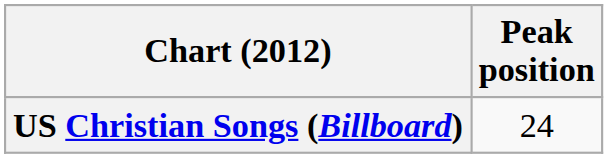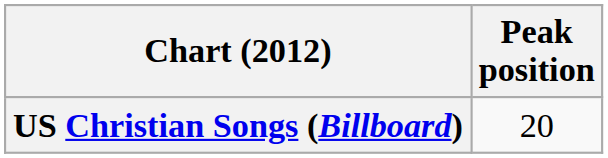US Christian Songs (Billboard) | Peak position: 24 -> 20
